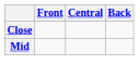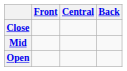+ row: Open
